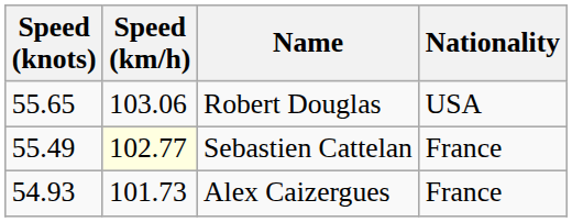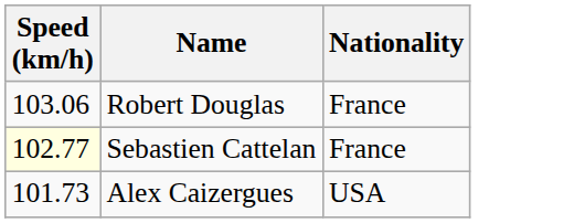- column: Speed (knots) | 55.65 | 55.49 | 54.93
Robert Douglas | Nationality: USA -> France
Alex Caizergues | Nationality: France -> USA
